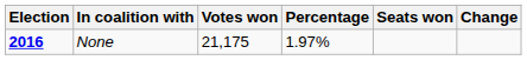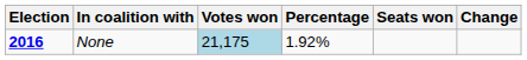None | Votes won: no background -> lightblue background
None | Percentage: 1.97% -> 1.92%
